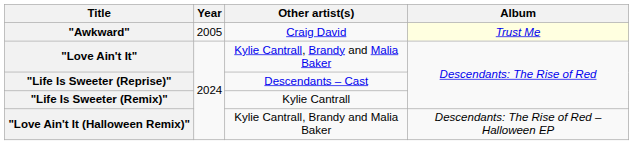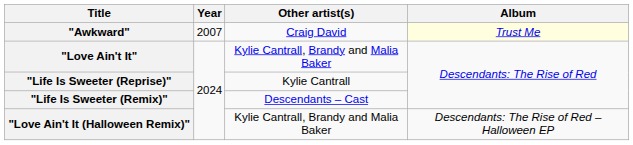"Awkward" | Year: 2005 -> 2007
"Life Is Sweeter (Reprise)" | Other artist(s): Descendants – Cast -> Kylie Cantrall
"Life Is Sweeter (Remix)" | Other artist(s): Kylie Cantrall -> Descendants – Cast
